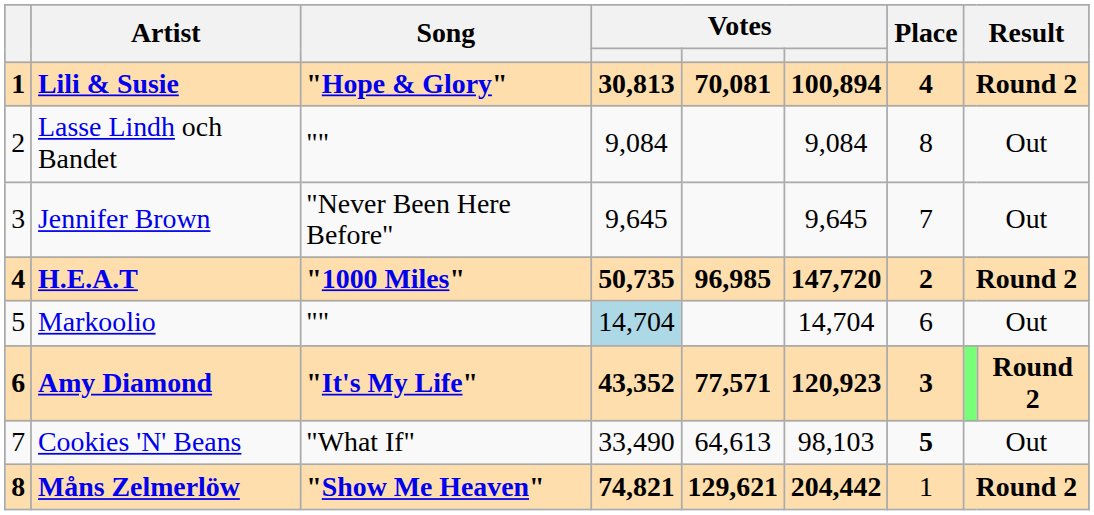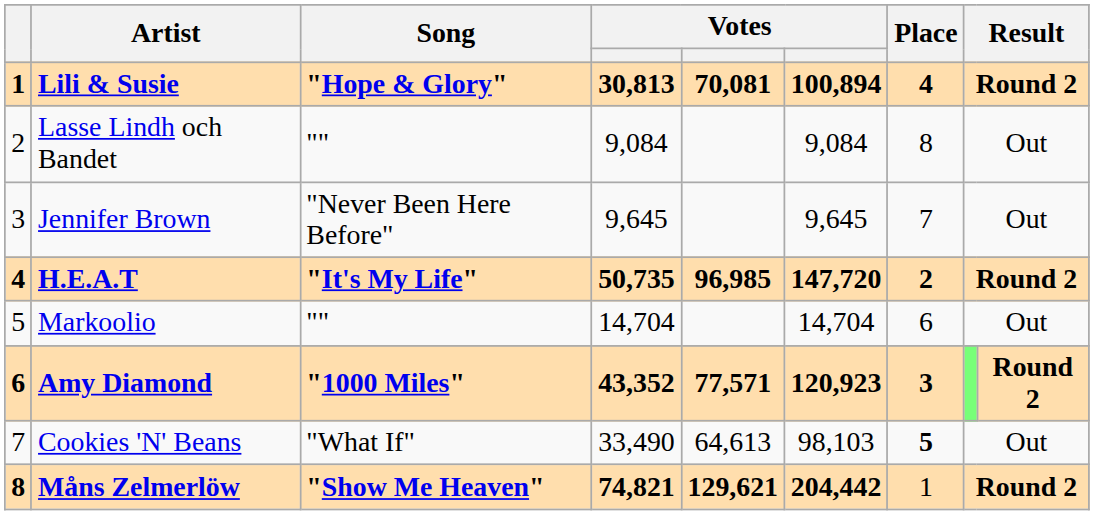H.E.A.T | Song: "1000 Miles" -> "It's My Life"
Markoolio | column 4: lightblue background -> no background
Amy Diamond | Song: "It's My Life" -> "1000 Miles"
